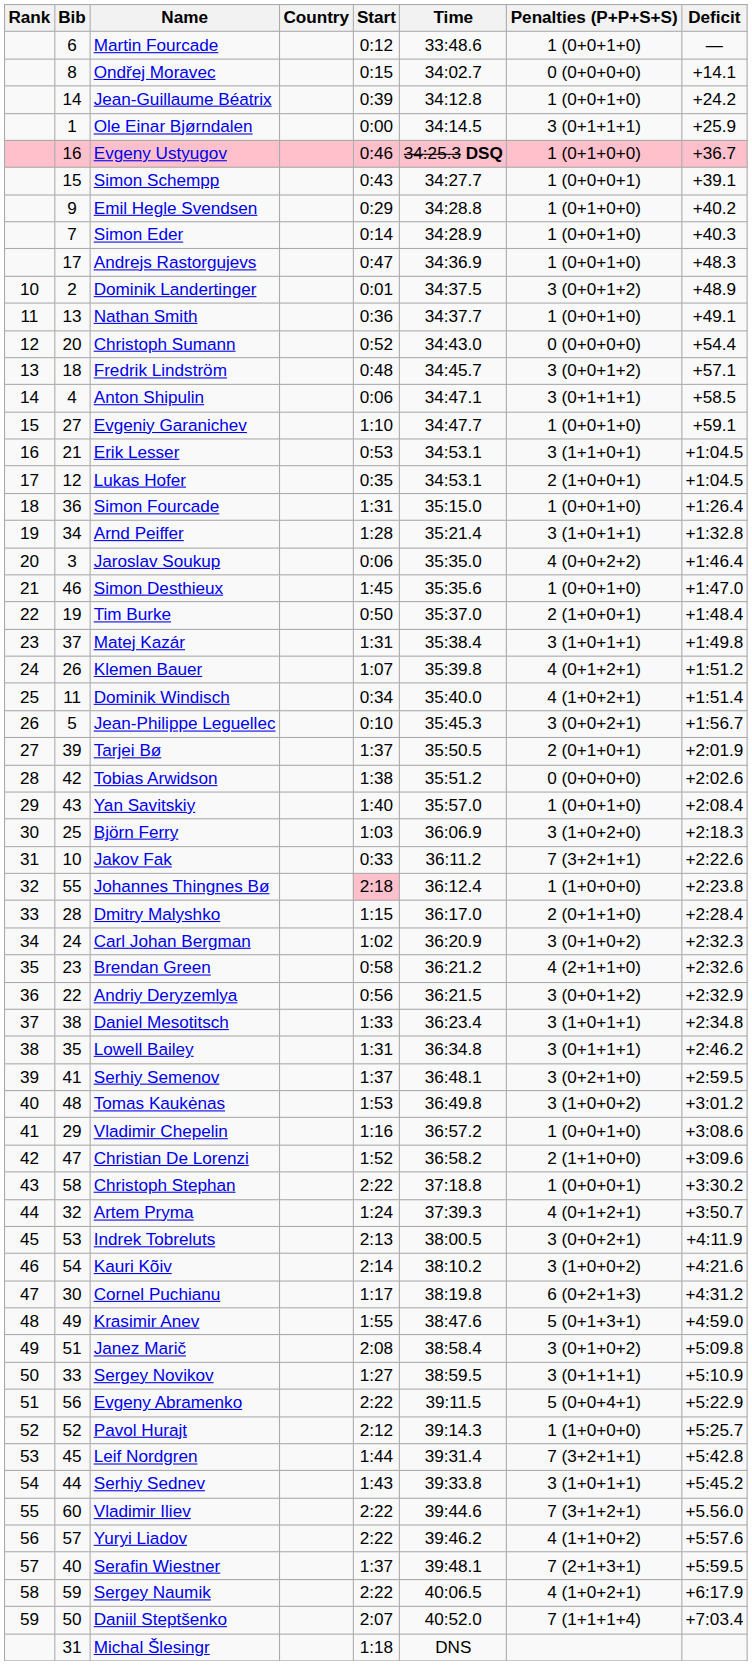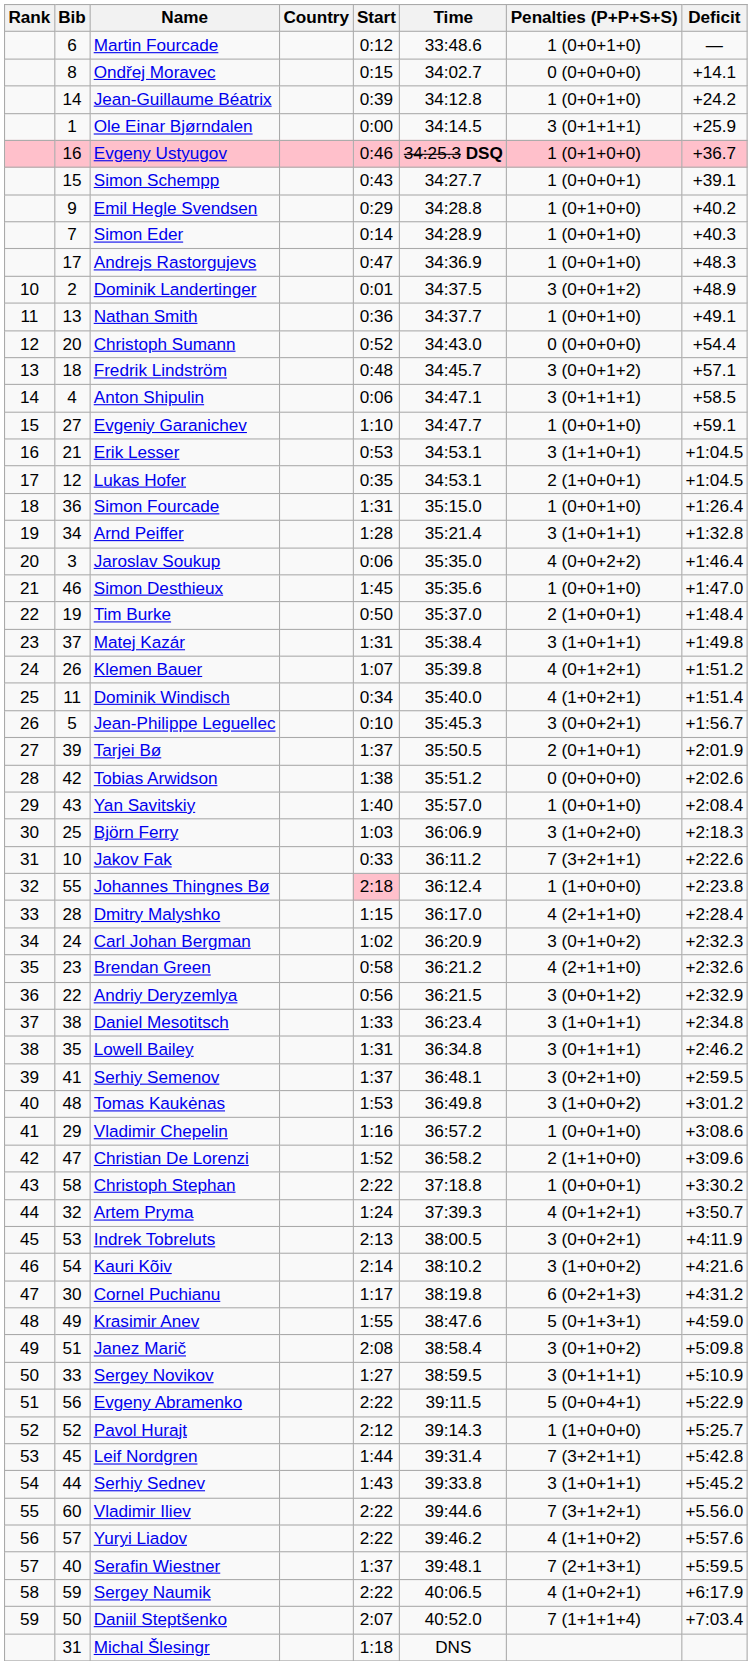Dmitry Malyshko | Penalties (P+P+S+S): 2 (0+1+1+0) -> 4 (2+1+1+0)
